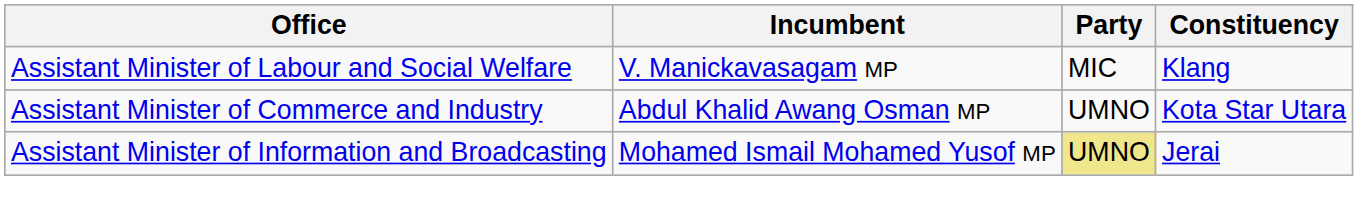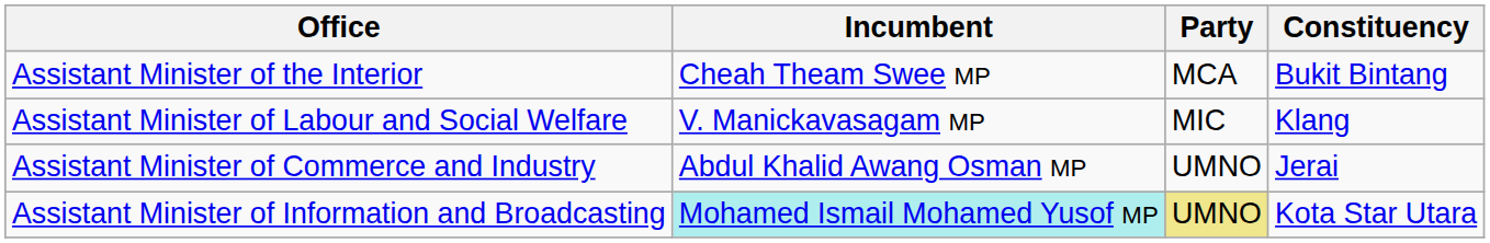+ row: Assistant Minister of the Interior | Cheah Theam Swee MP | MCA | Bukit Bintang
Assistant Minister of Commerce and Industry | Constituency: Kota Star Utara -> Jerai
Assistant Minister of Information and Broadcasting | Incumbent: no background -> paleturquoise background
Assistant Minister of Information and Broadcasting | Constituency: Jerai -> Kota Star Utara
